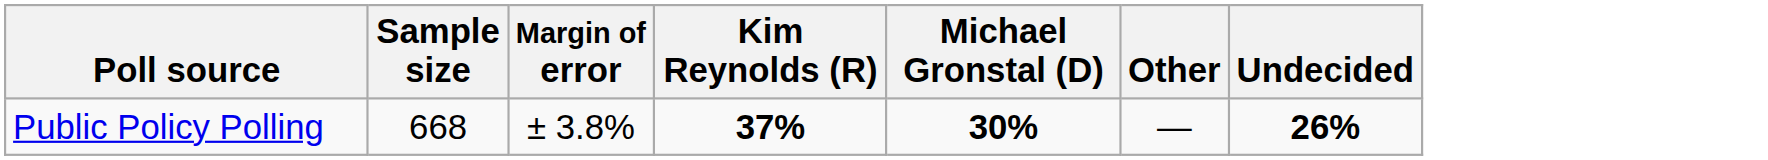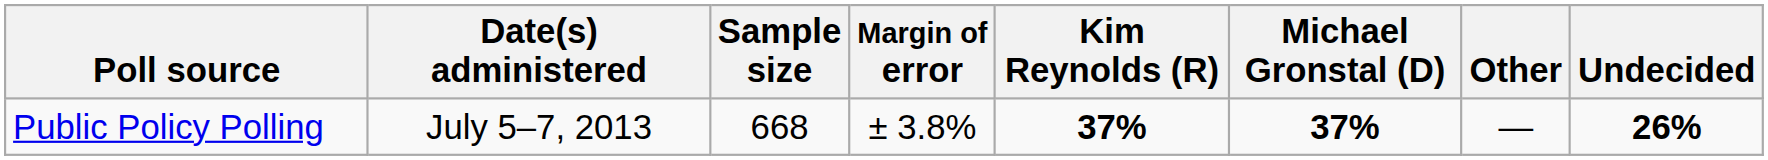+ column: Date(s) administered | July 5–7, 2013
Public Policy Polling | Michael Gronstal (D): 30% -> 37%
